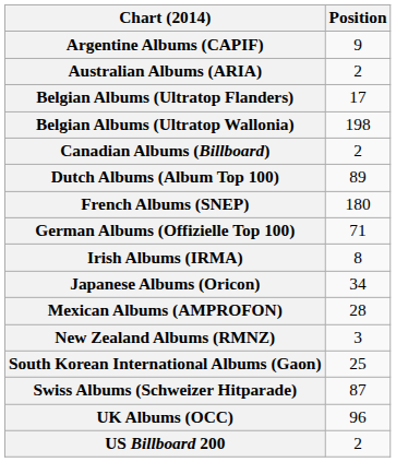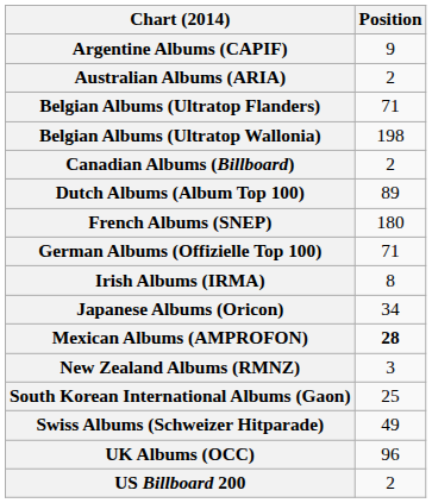Belgian Albums (Ultratop Flanders) | Position: 17 -> 71
Mexican Albums (AMPROFON) | Position: normal -> bold
Swiss Albums (Schweizer Hitparade) | Position: 87 -> 49
